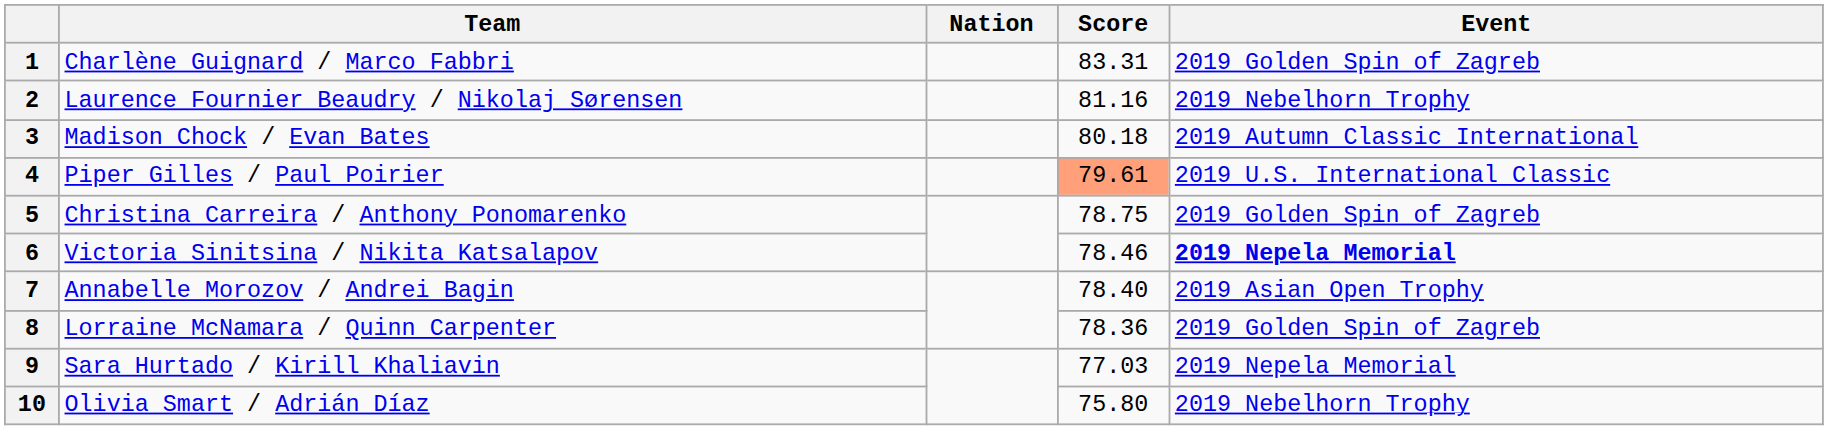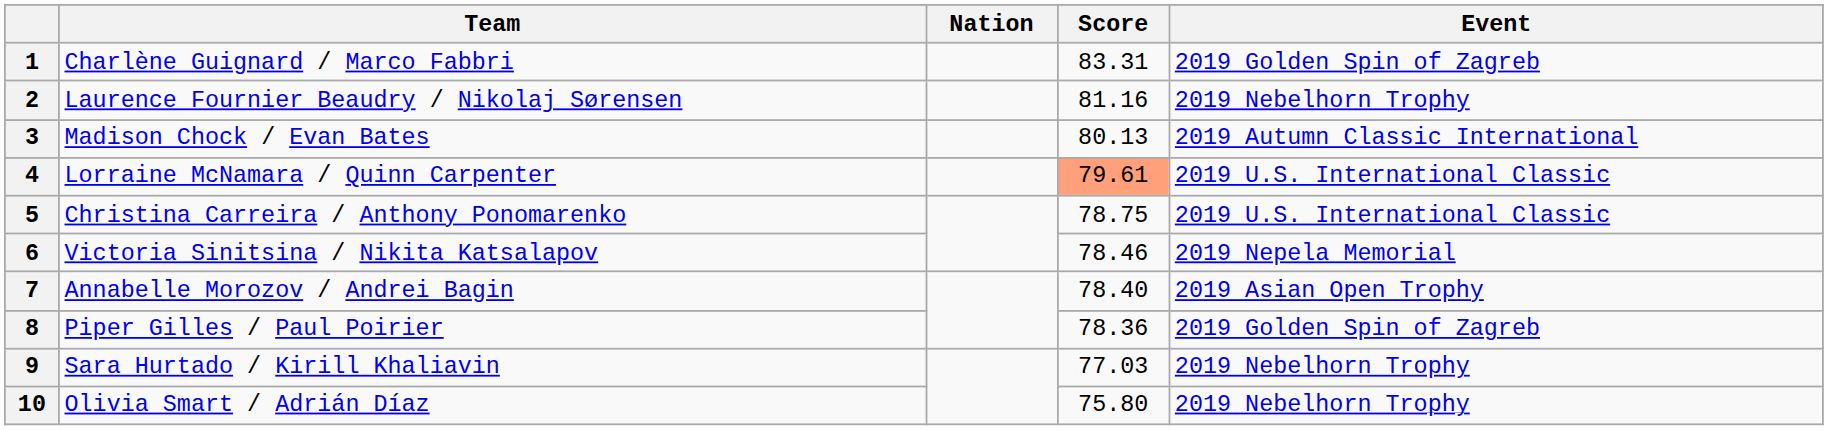3 | Score: 80.18 -> 80.13
4 | Team: Piper Gilles / Paul Poirier -> Lorraine McNamara / Quinn Carpenter
5 | Event: 2019 Golden Spin of Zagreb -> 2019 U.S. International Classic
6 | Event: bold -> normal
8 | Team: Lorraine McNamara / Quinn Carpenter -> Piper Gilles / Paul Poirier
9 | Event: 2019 Nepela Memorial -> 2019 Nebelhorn Trophy
